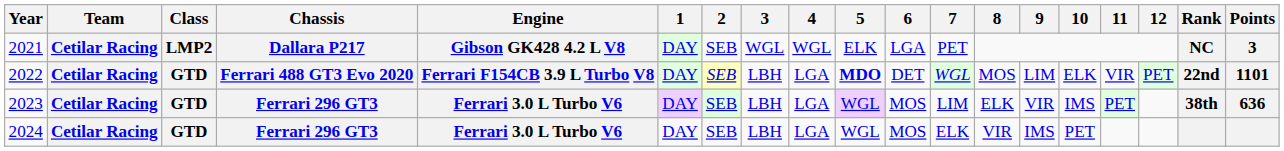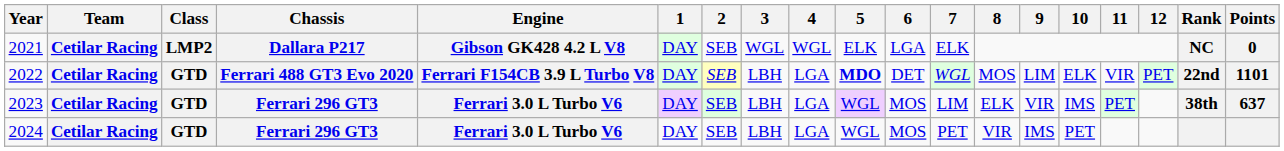2021 | 7: PET -> ELK
2021 | Points: 3 -> 0
2023 | Points: 636 -> 637
2024 | 7: ELK -> PET
